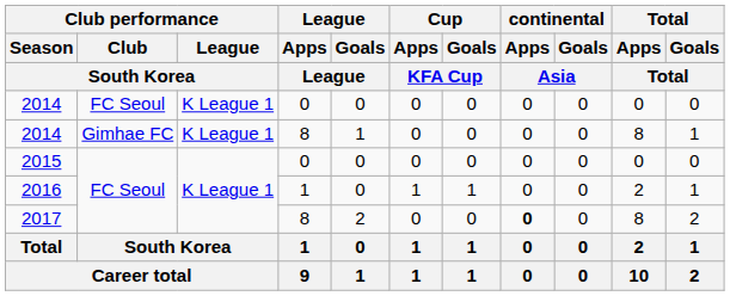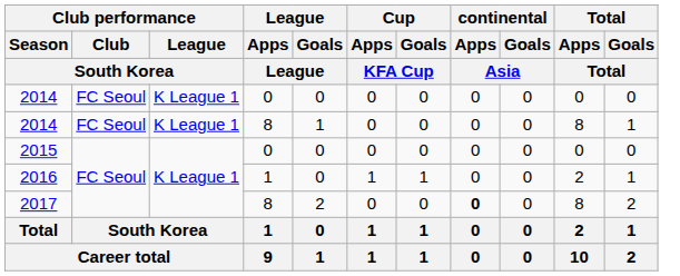2014 / 8 | Club performance / Club / South Korea: Gimhae FC -> FC Seoul
